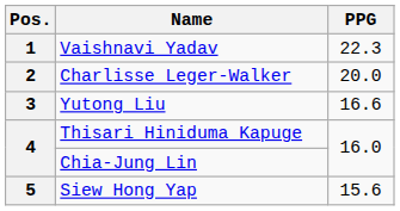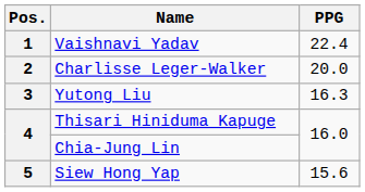Vaishnavi Yadav | PPG: 22.3 -> 22.4
Yutong Liu | PPG: 16.6 -> 16.3
